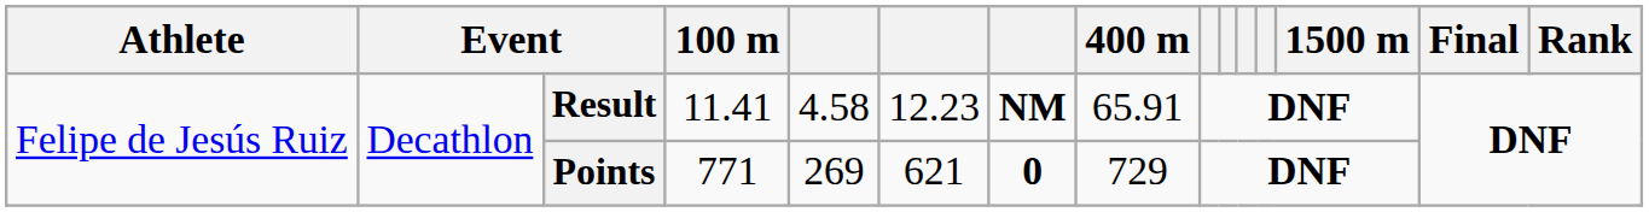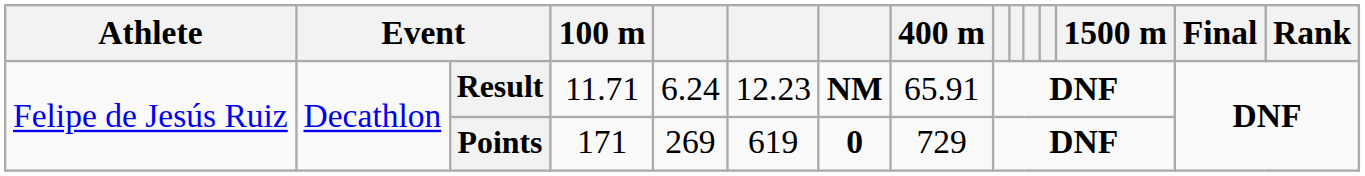Result | 100 m: 11.41 -> 11.71
Result | column 5: 4.58 -> 6.24
Points | 100 m: 771 -> 171
Points | column 6: 621 -> 619
